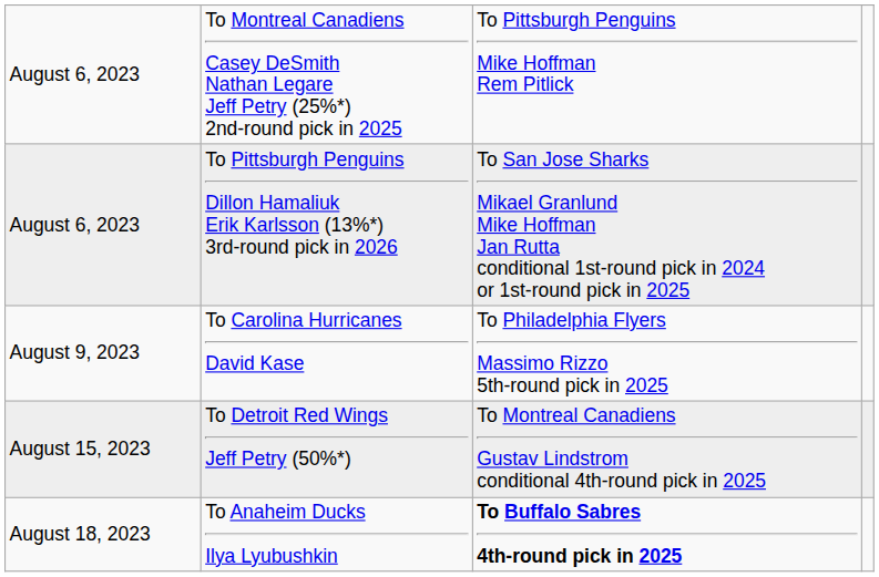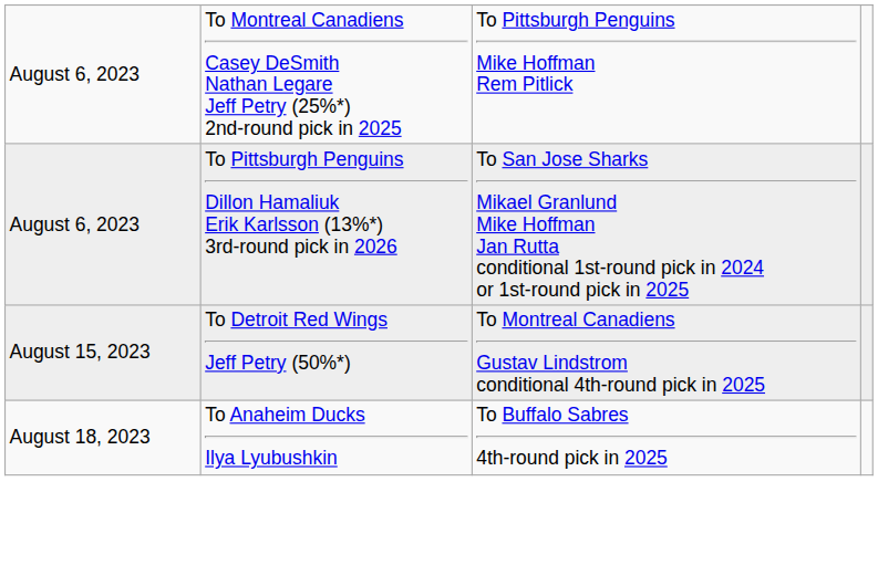- row: August 9, 2023 | To Carolina Hurricanes David Kase | To Philadelphia Flyers Massimo Rizzo 5th-round pick in 2025
August 18, 2023 | column 3: bold -> normal
